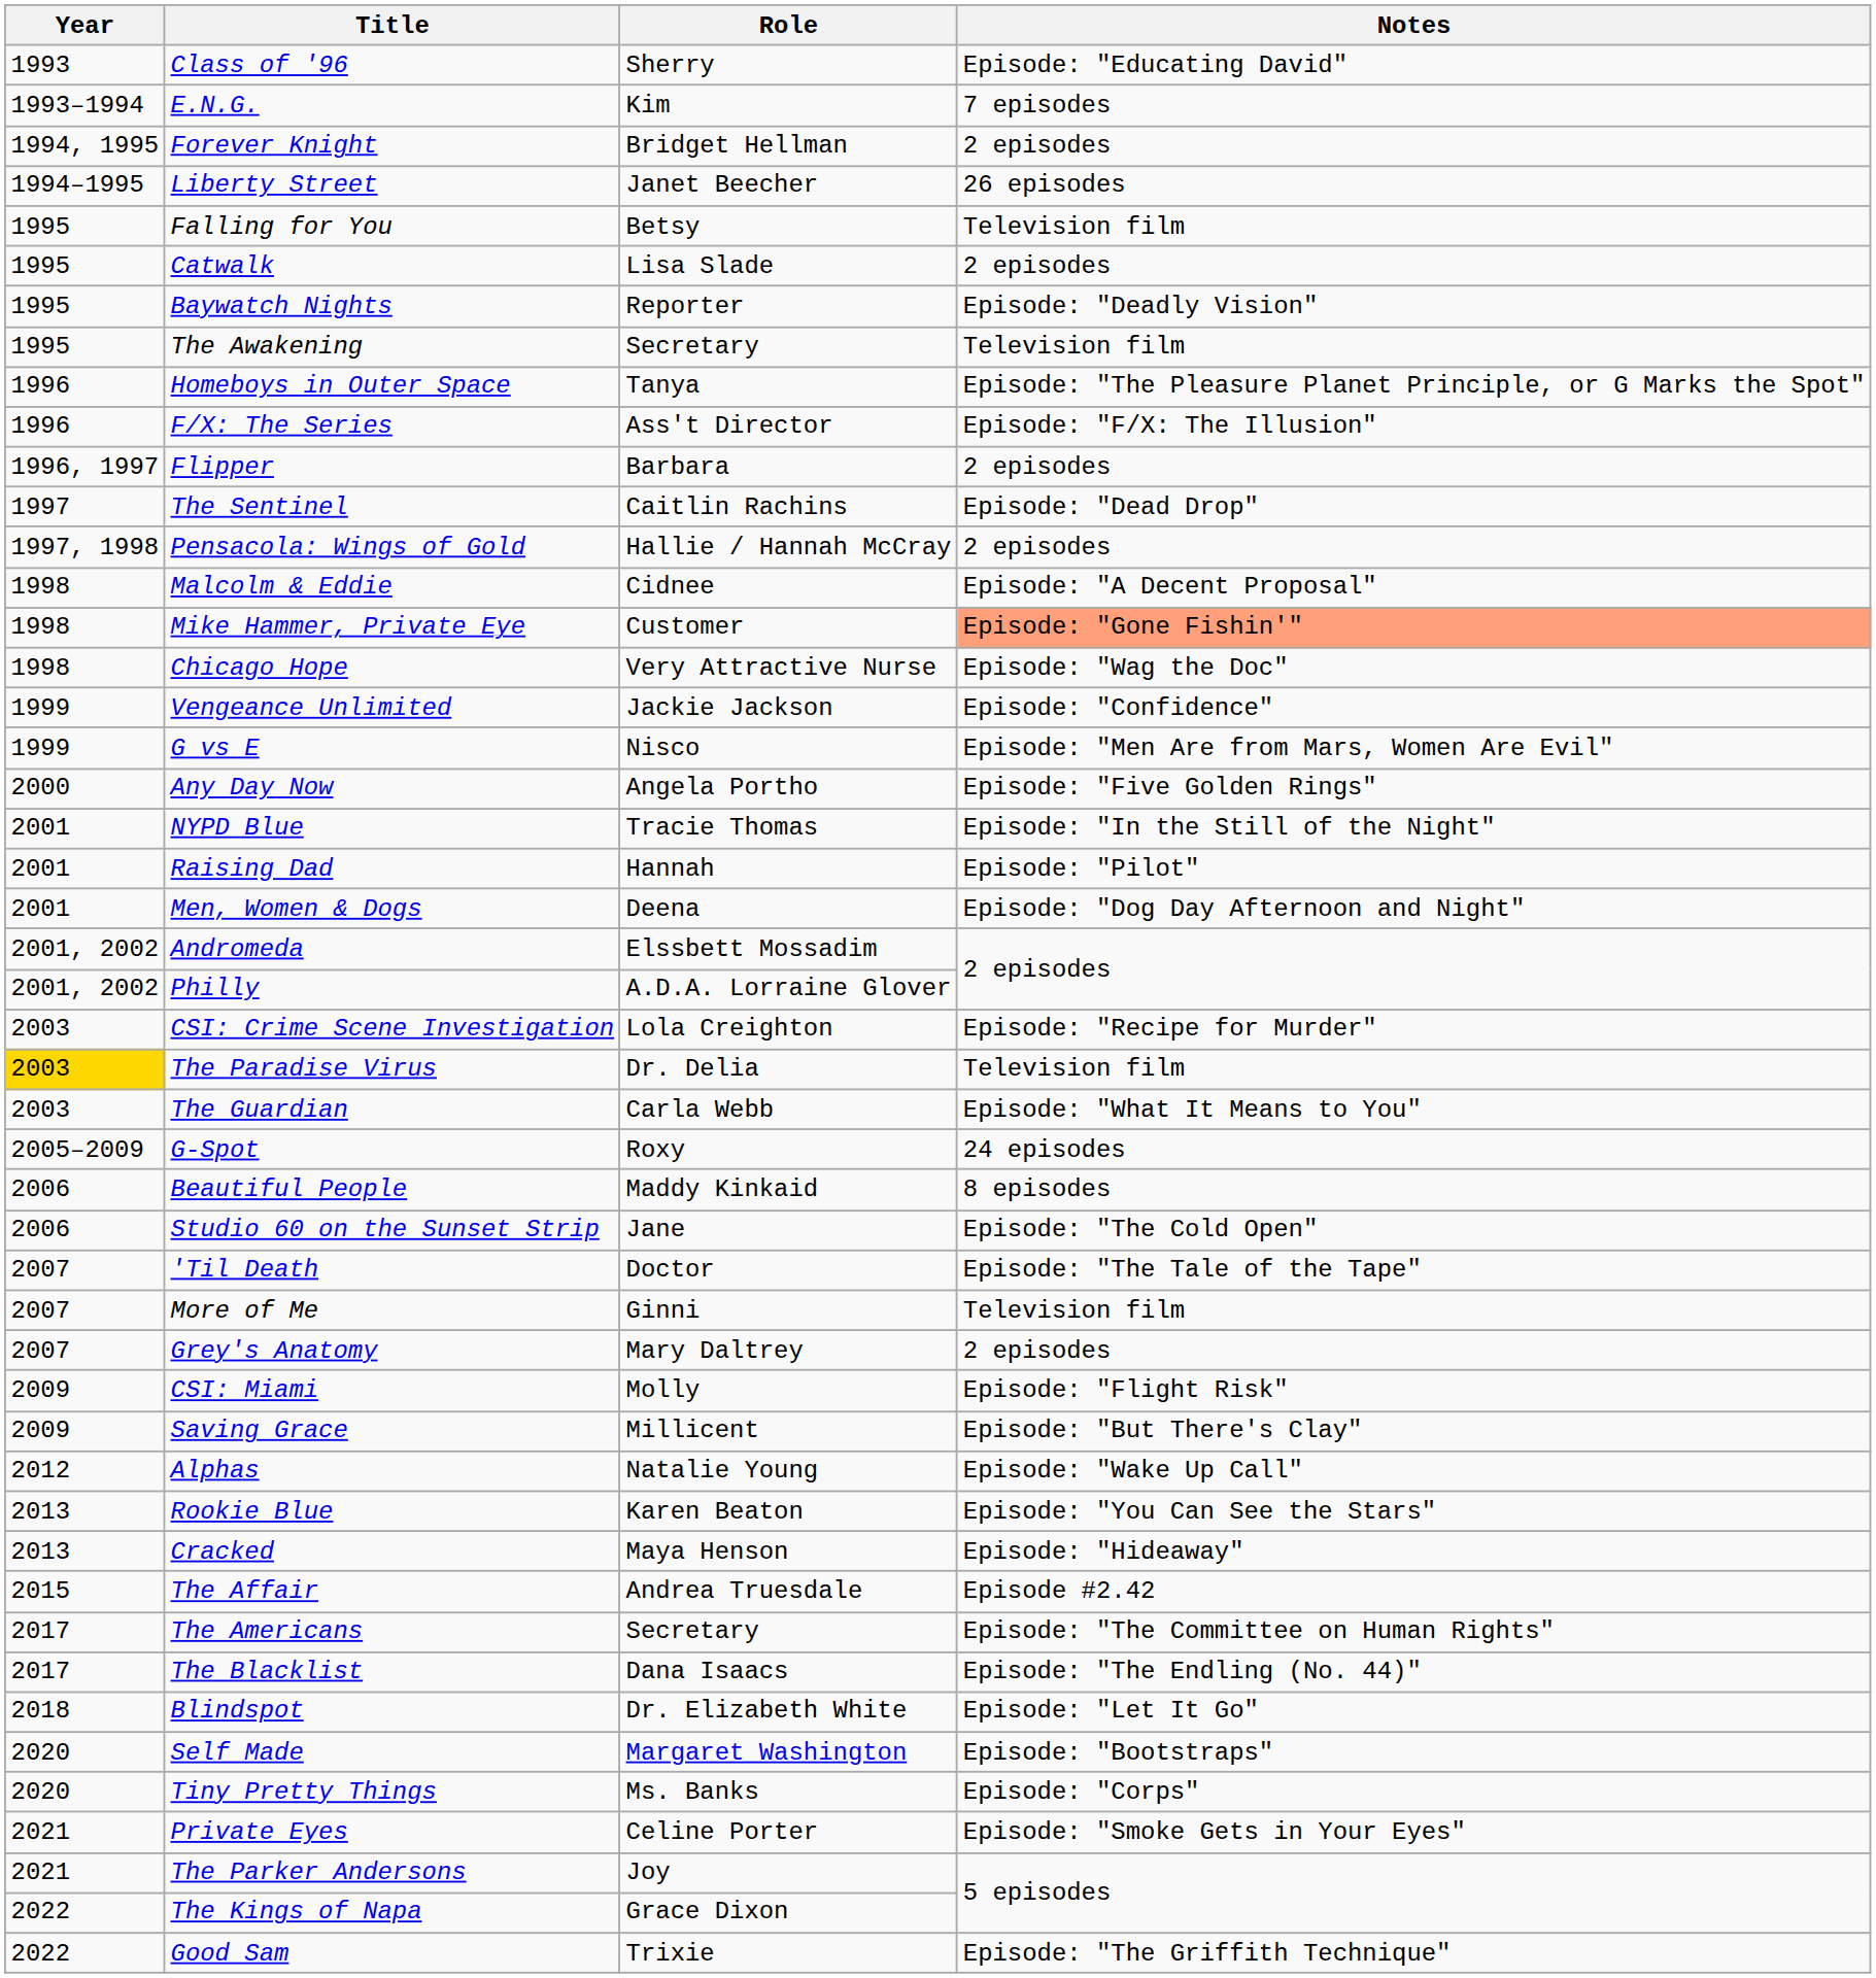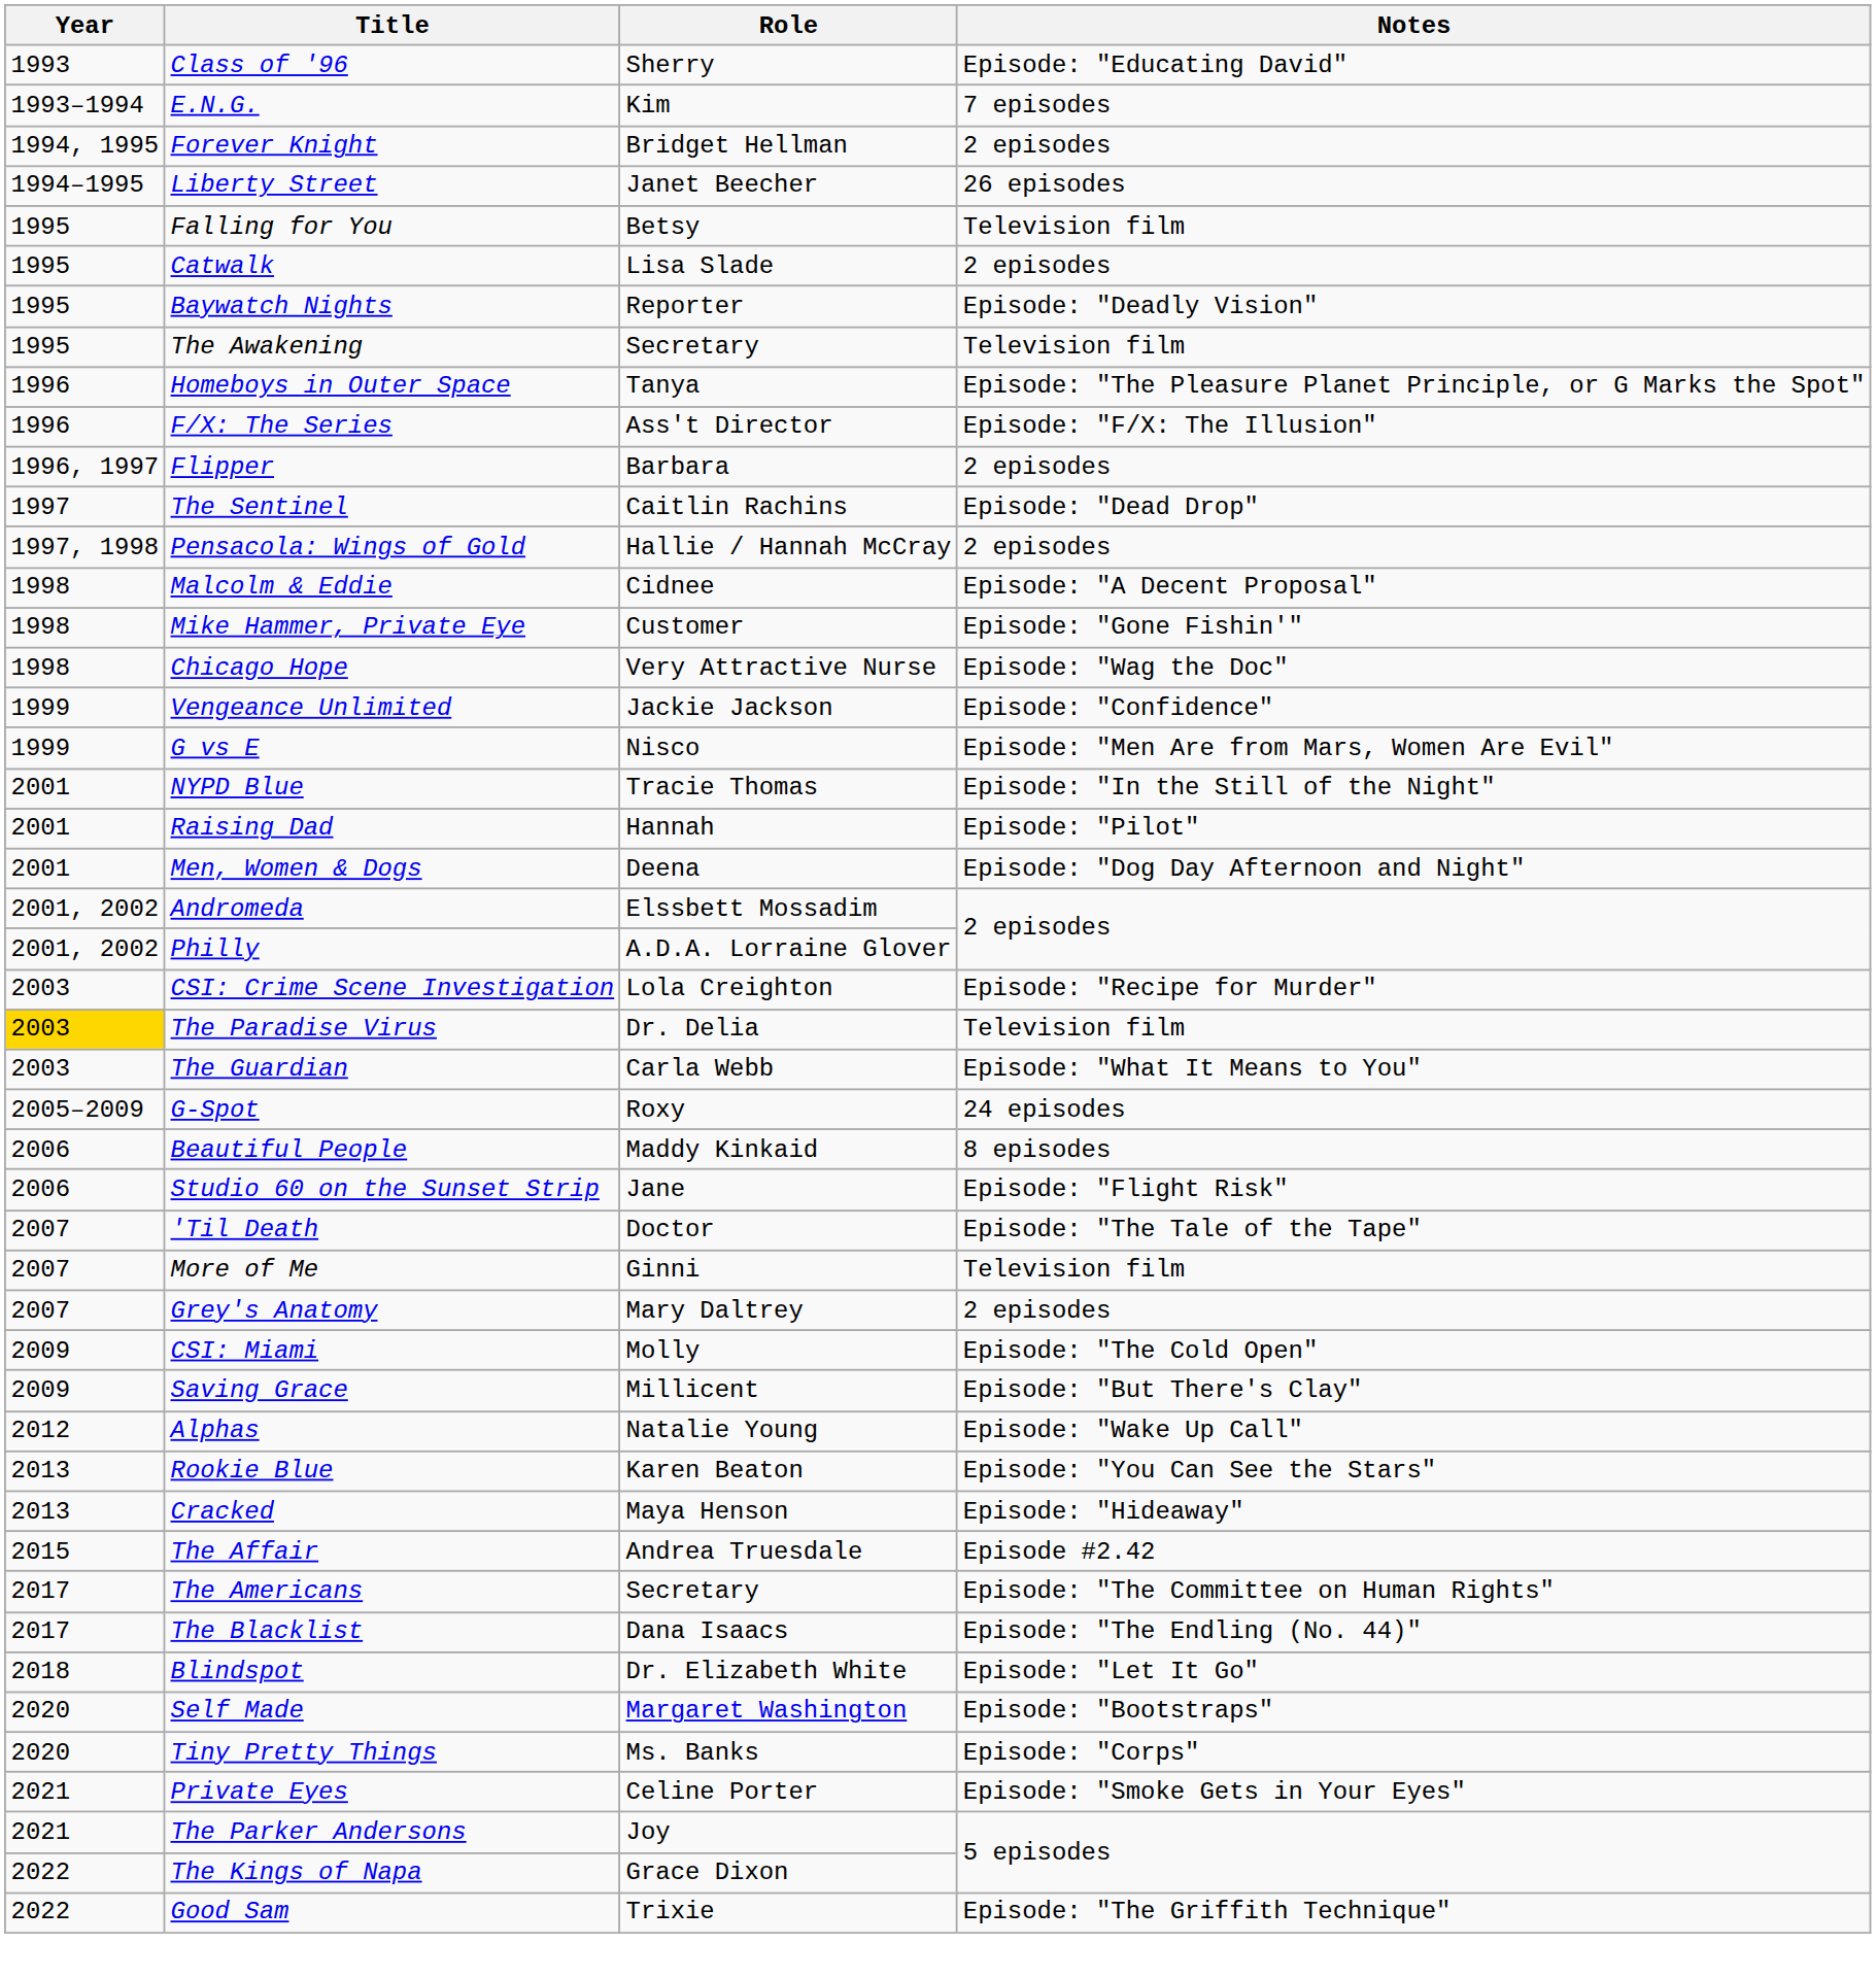Mike Hammer, Private Eye | Notes: lightsalmon background -> no background
- row: 2000 | Any Day Now | Angela Portho | Episode: "Five Golden Rings"
Studio 60 on the Sunset Strip | Notes: Episode: "The Cold Open" -> Episode: "Flight Risk"
CSI: Miami | Notes: Episode: "Flight Risk" -> Episode: "The Cold Open"
